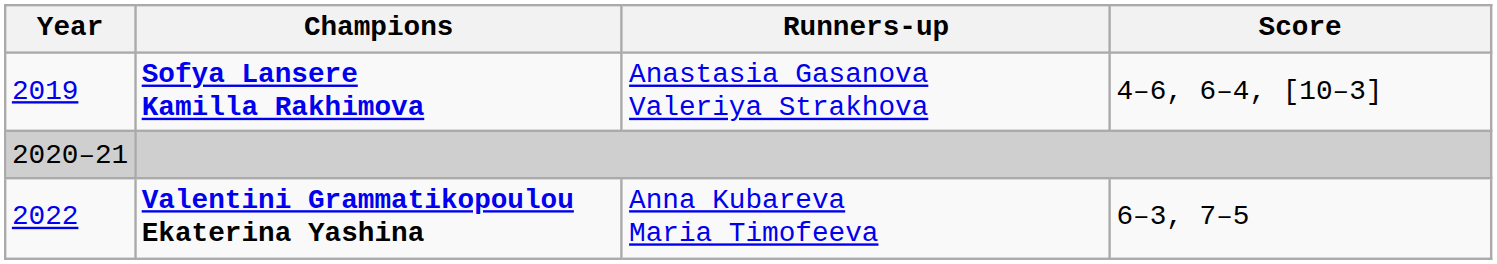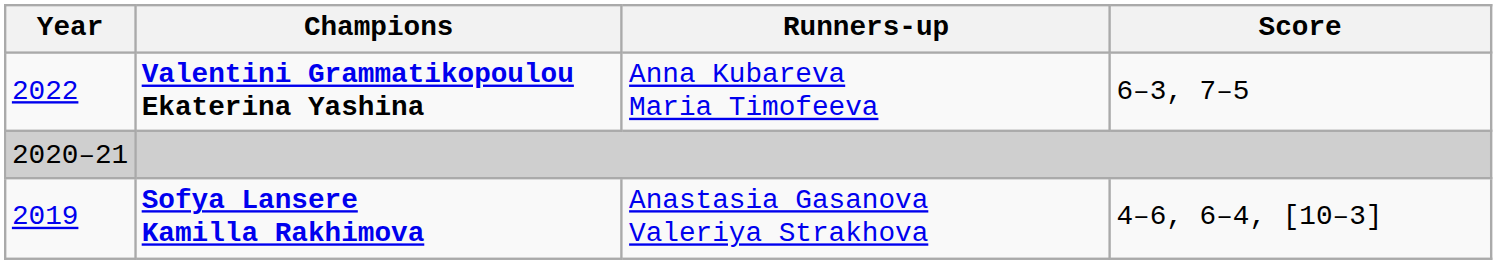rows swapped: Valentini Grammatikopoulou Ekaterina Yashina <-> Sofya Lansere Kamilla Rakhimova
